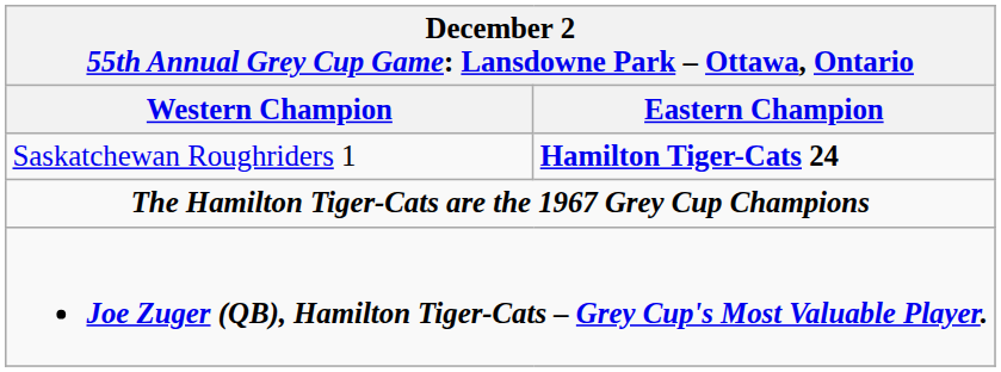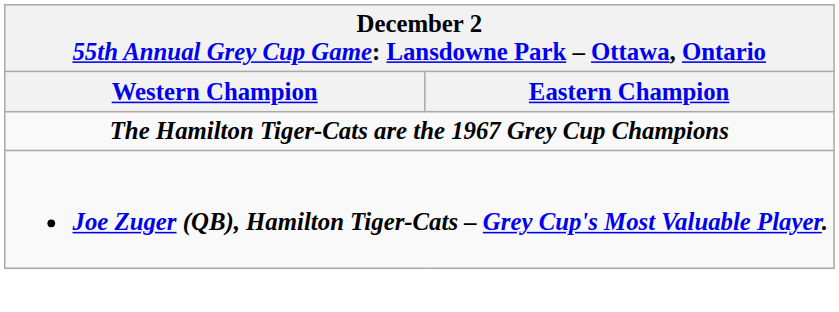- row: Saskatchewan Roughriders 1 | Hamilton Tiger-Cats 24
